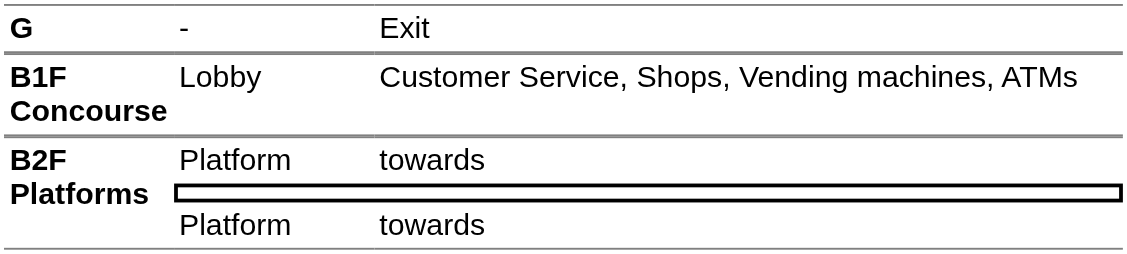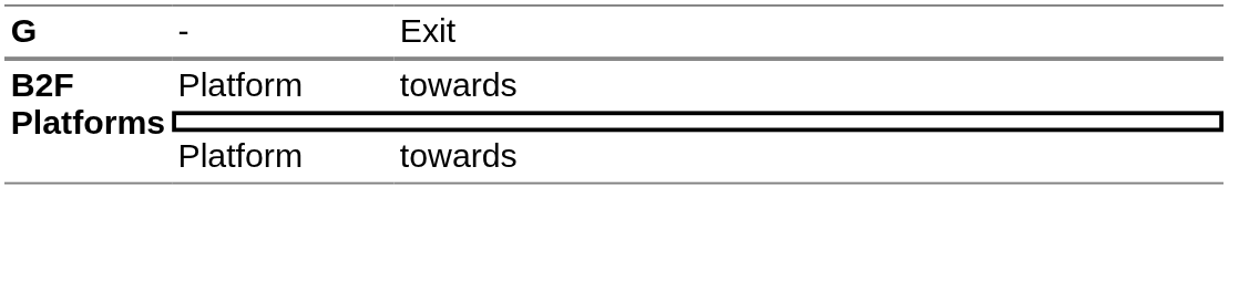- row: B1F Concourse | Lobby | Customer Service, Shops, Vending machines, ATMs
